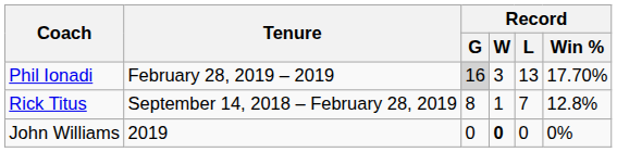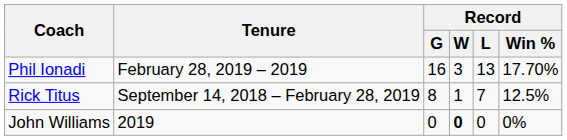Phil Ionadi | Record / G: lightgrey background -> no background
Rick Titus | Record / Win %: 12.8% -> 12.5%
